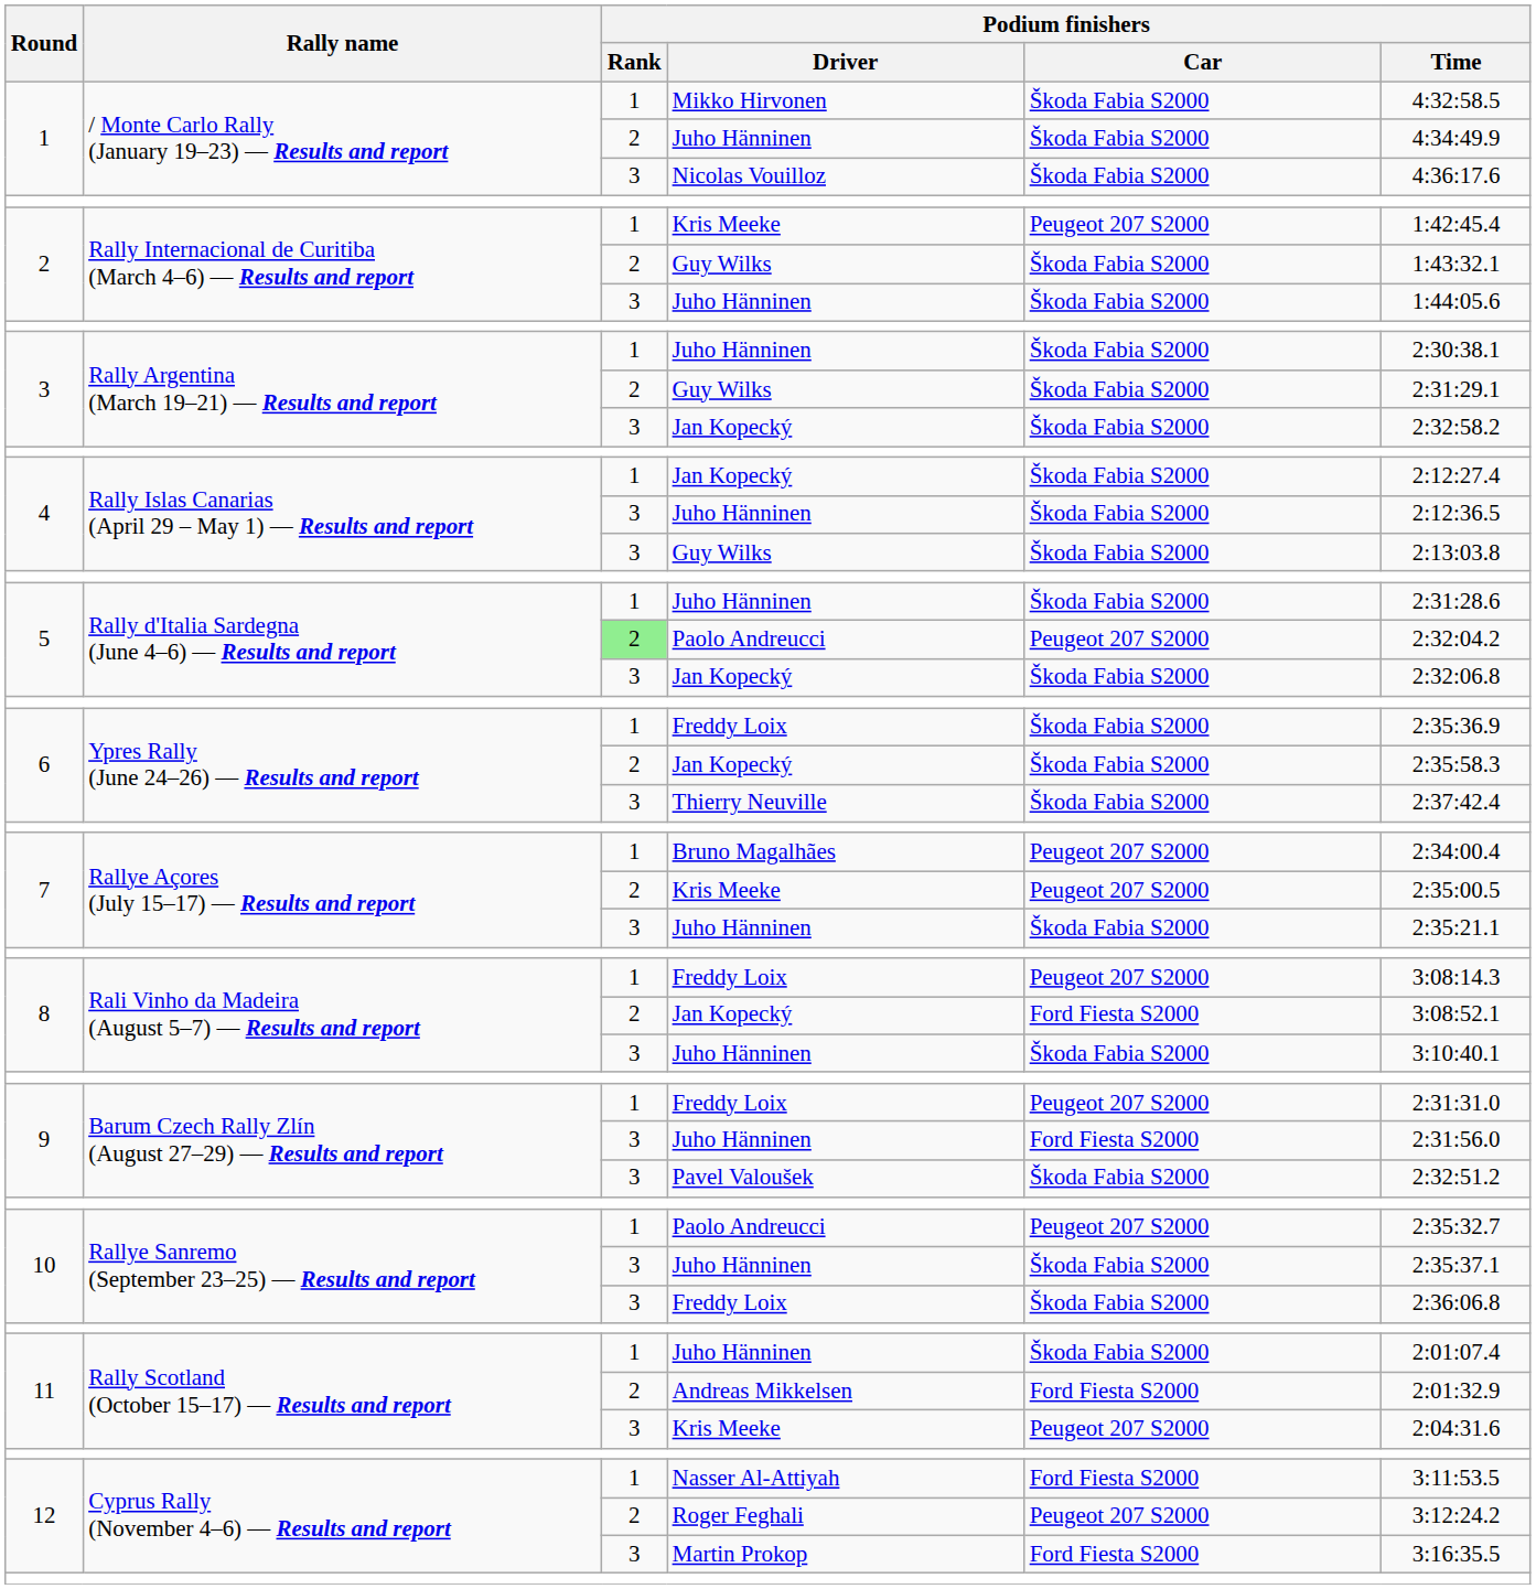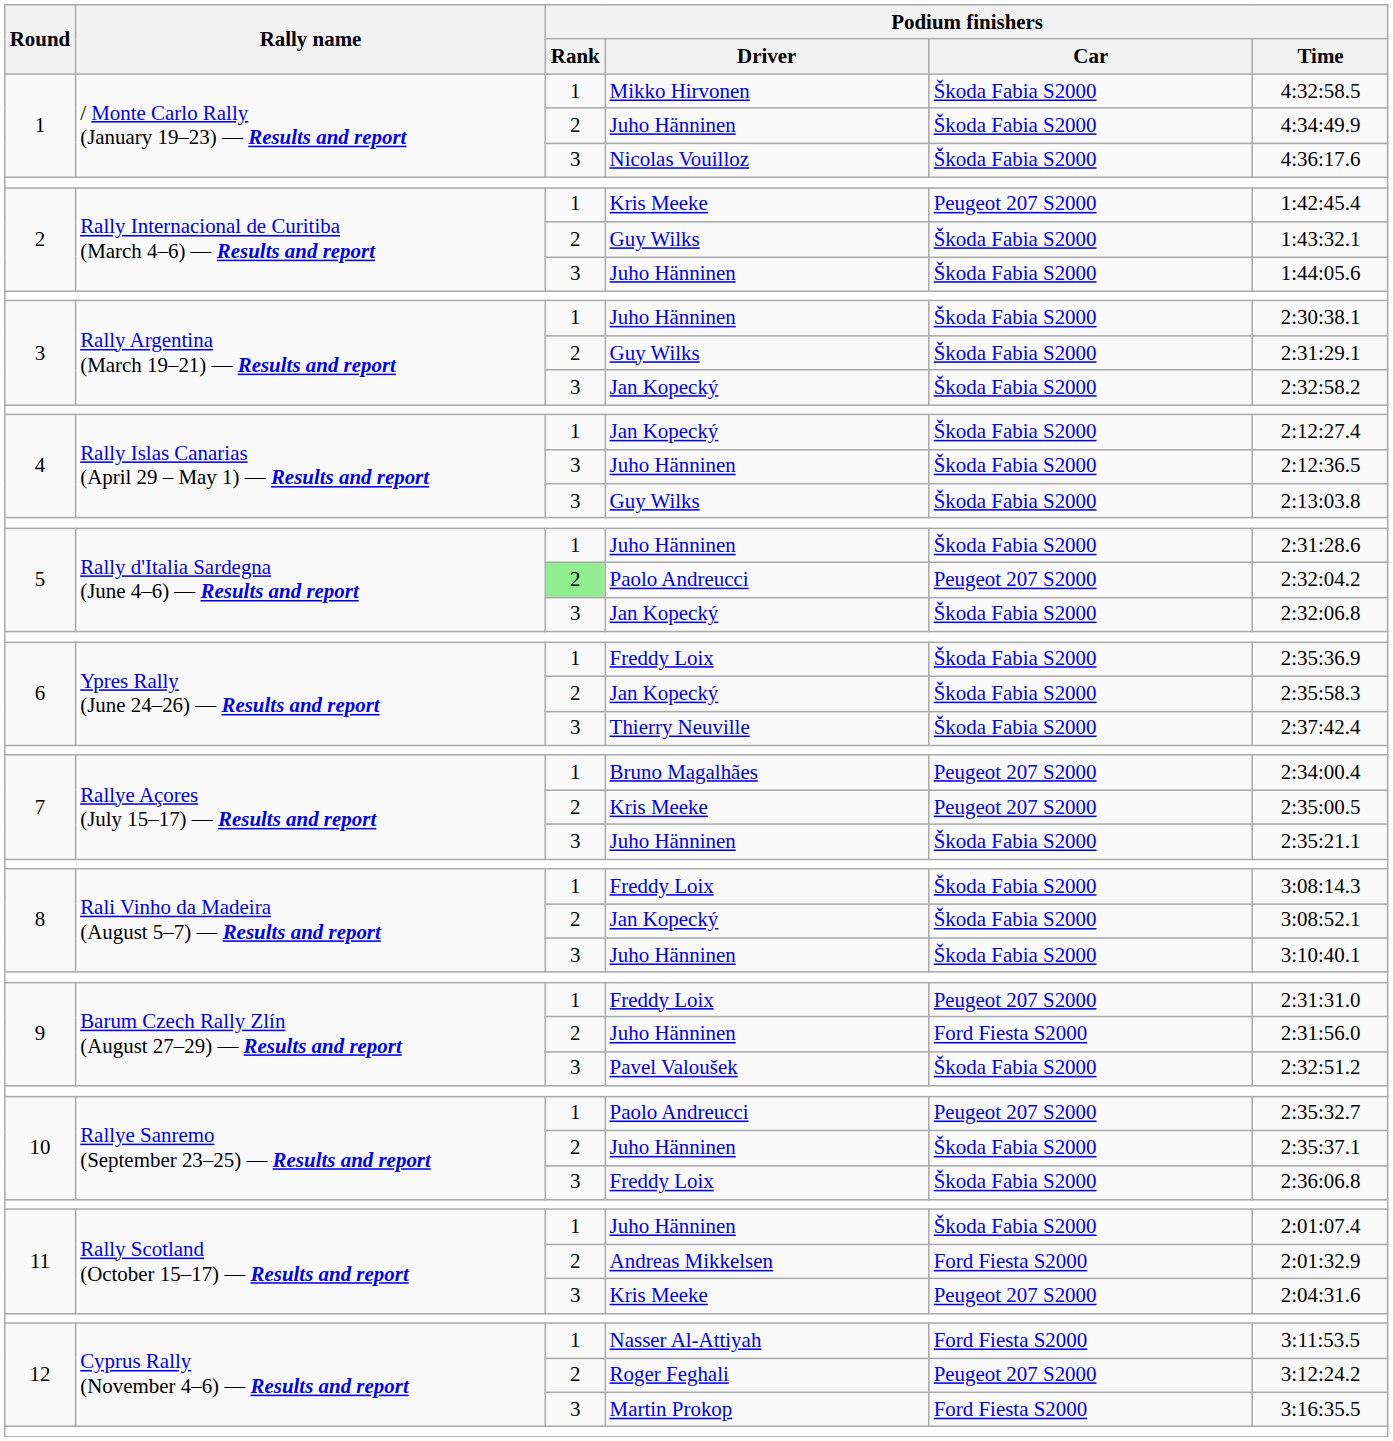8 / Freddy Loix | Podium finishers / Car: Peugeot 207 S2000 -> Škoda Fabia S2000
8 / Jan Kopecký | Podium finishers / Car: Ford Fiesta S2000 -> Škoda Fabia S2000
9 / Juho Hänninen | Podium finishers / Rank: 3 -> 2
10 / Juho Hänninen | Podium finishers / Rank: 3 -> 2
